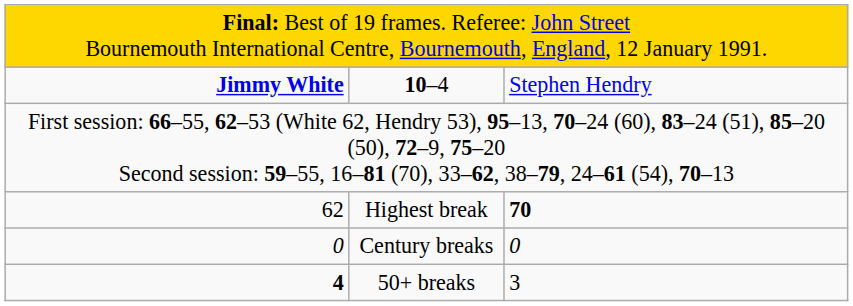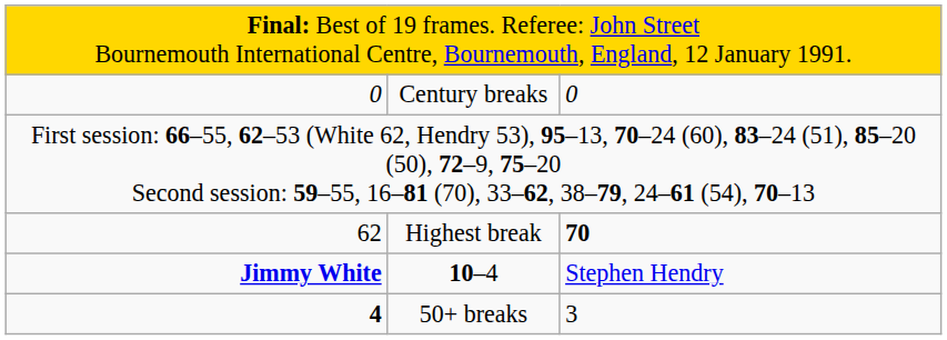rows swapped: 10–4 <-> Century breaks
